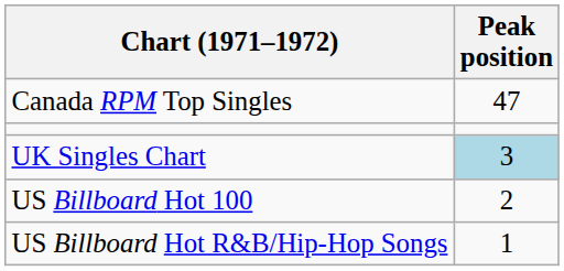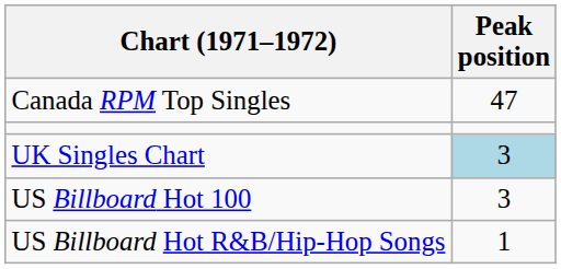US Billboard Hot 100 | Peak position: 2 -> 3
